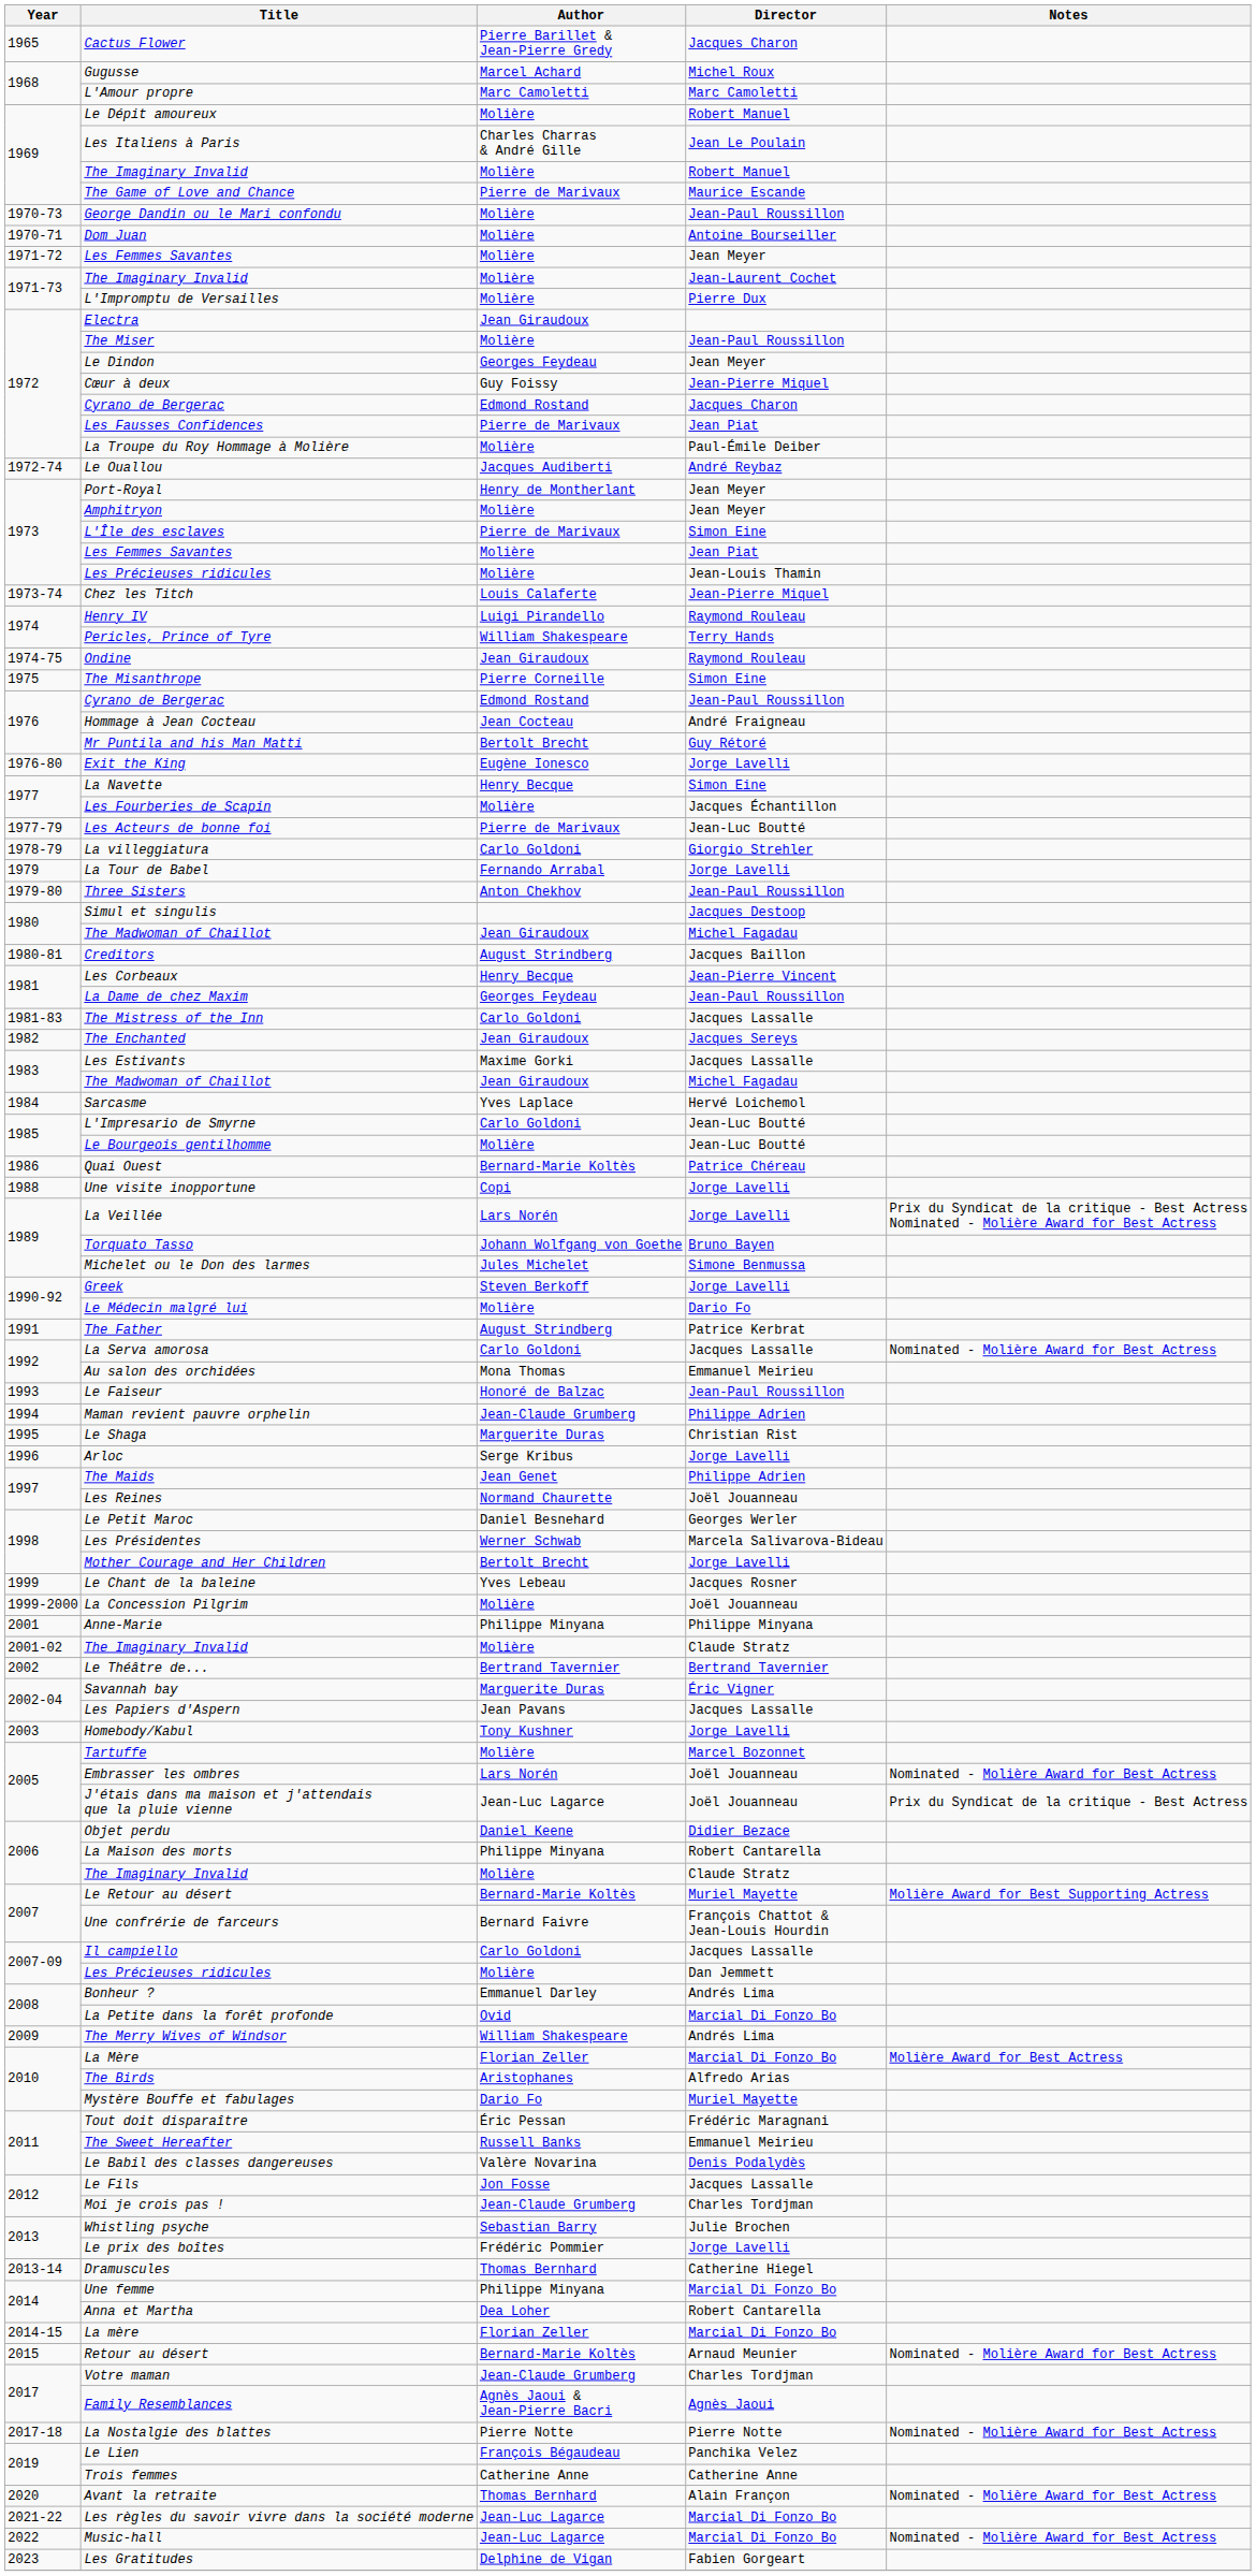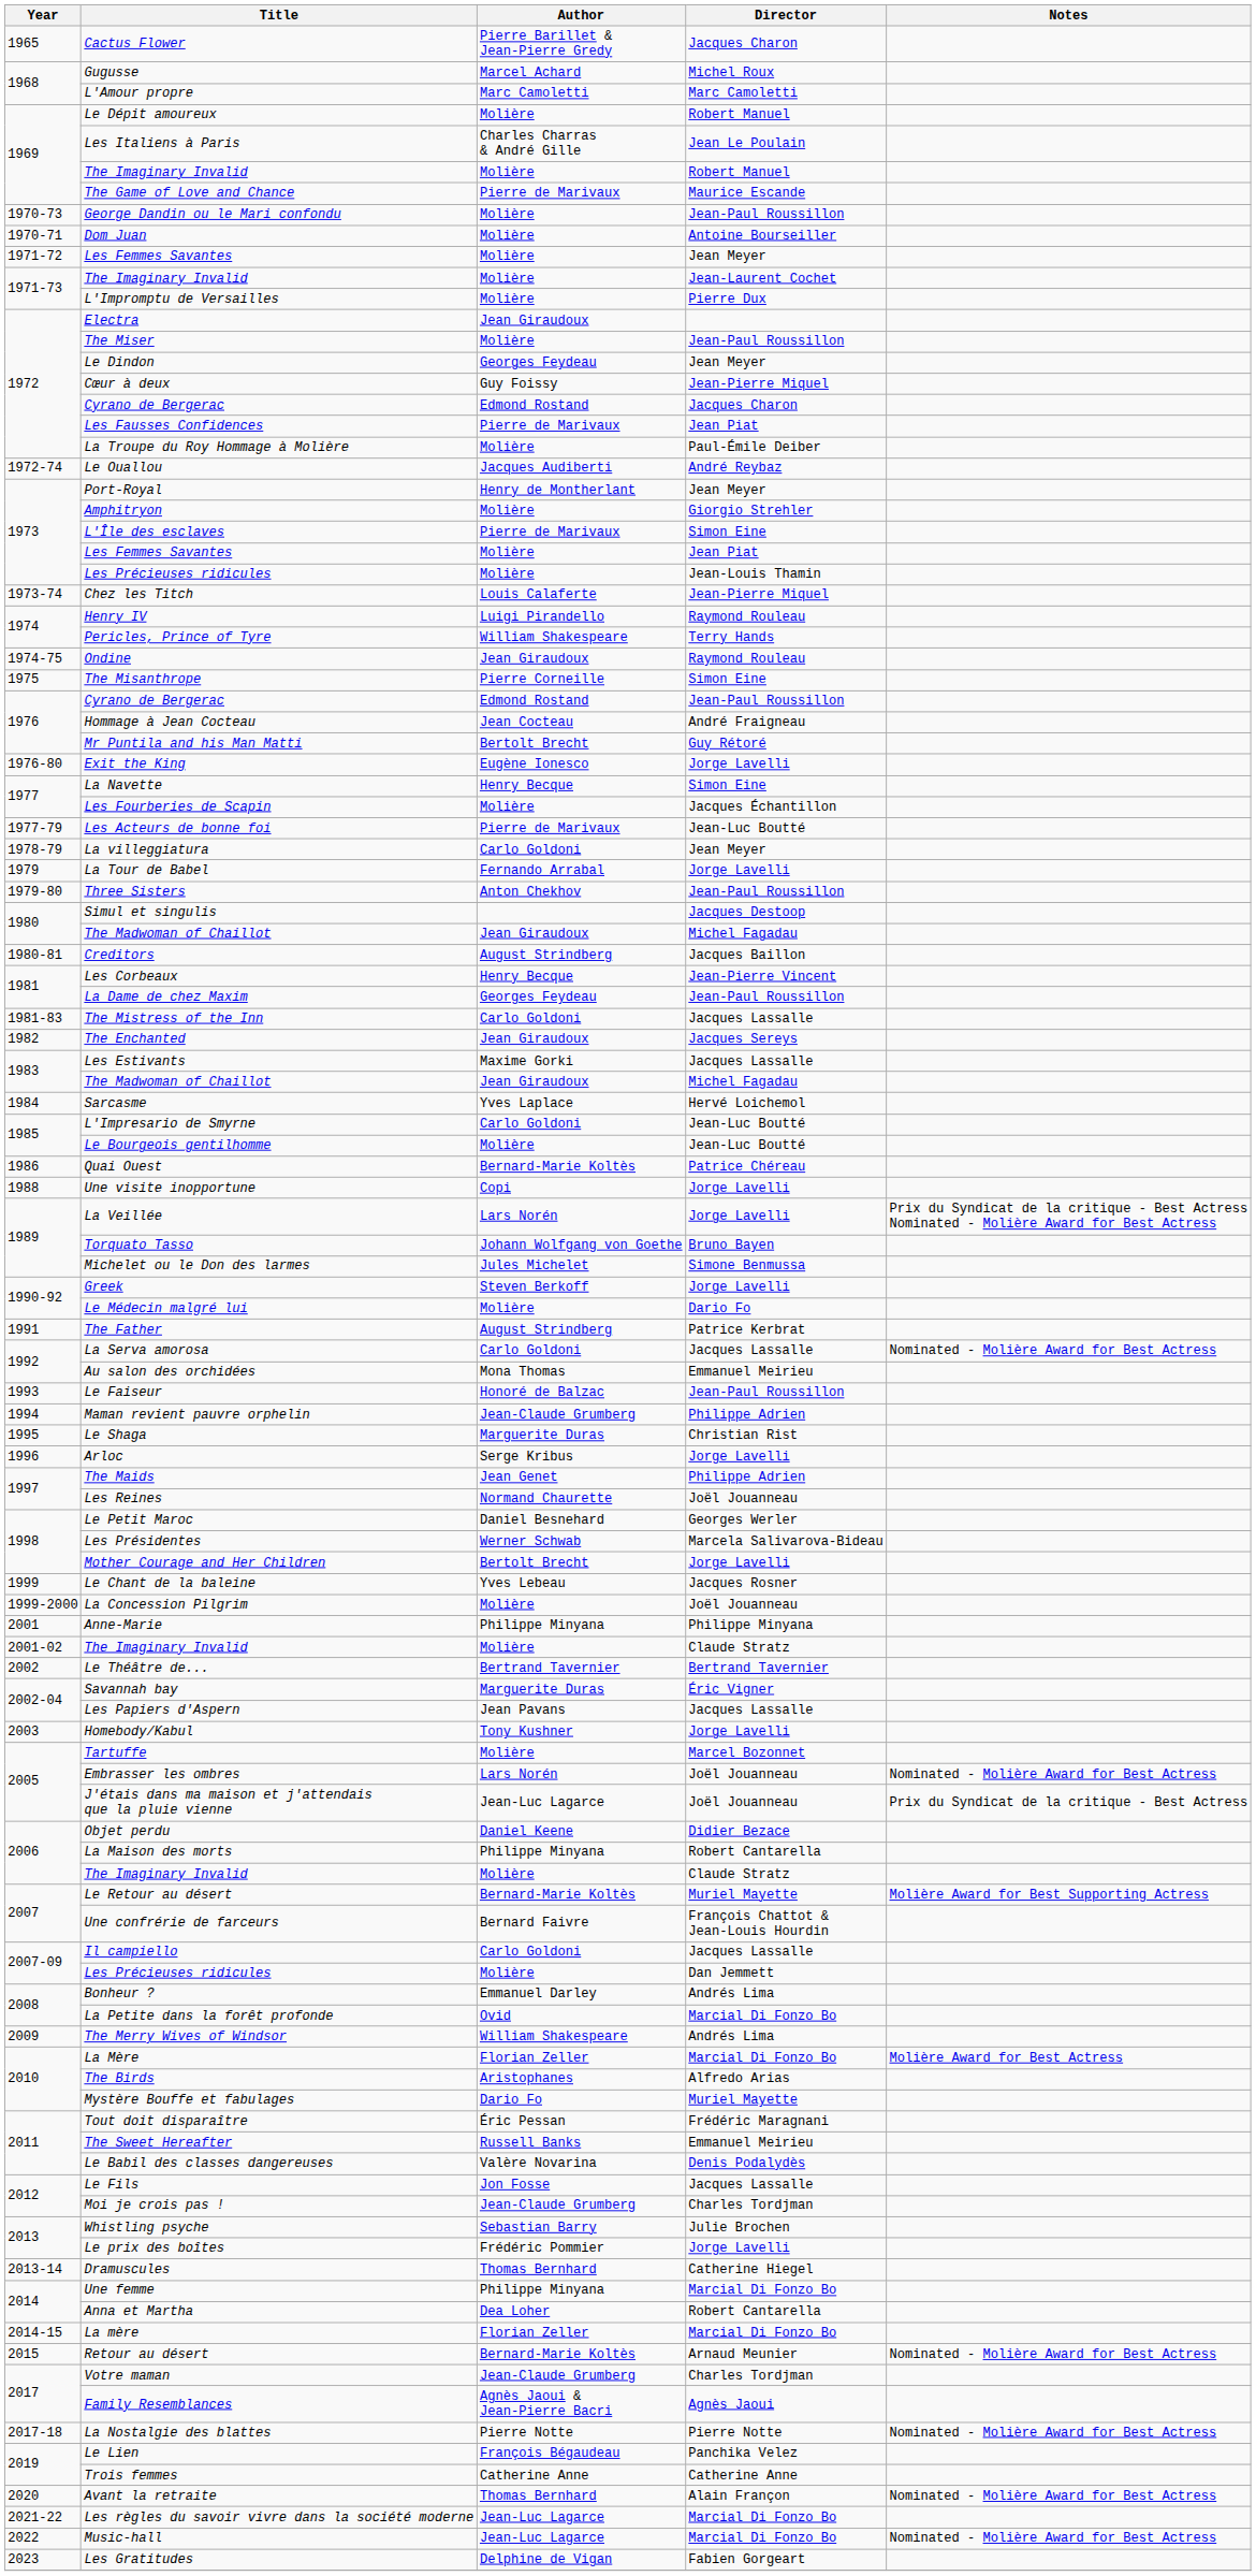Amphitryon | Director: Jean Meyer -> Giorgio Strehler
La villeggiatura | Director: Giorgio Strehler -> Jean Meyer
